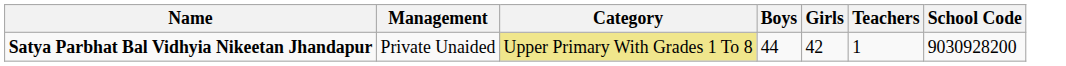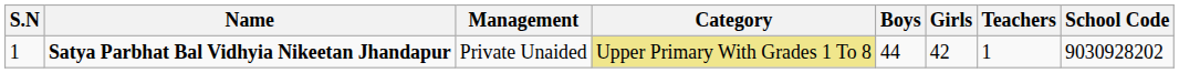+ column: S.N | 1
Satya Parbhat Bal Vidhyia Nikeetan Jhandapur | School Code: 9030928200 -> 9030928202
